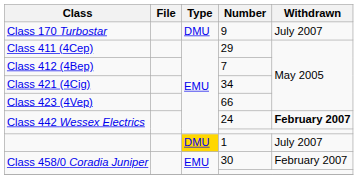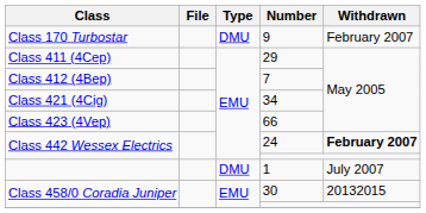9 | Withdrawn: July 2007 -> February 2007
1 | Type: gold background -> no background
30 | Withdrawn: February 2007 -> 20132015
